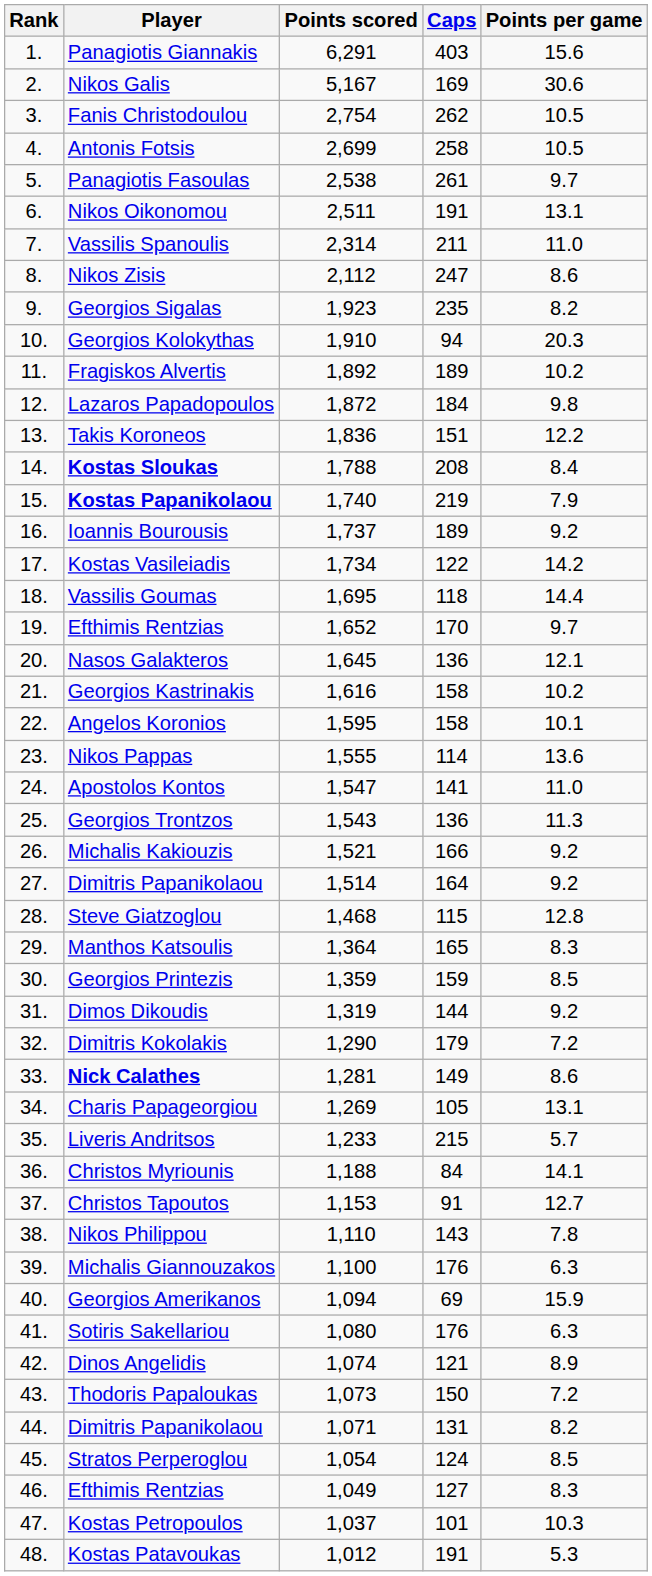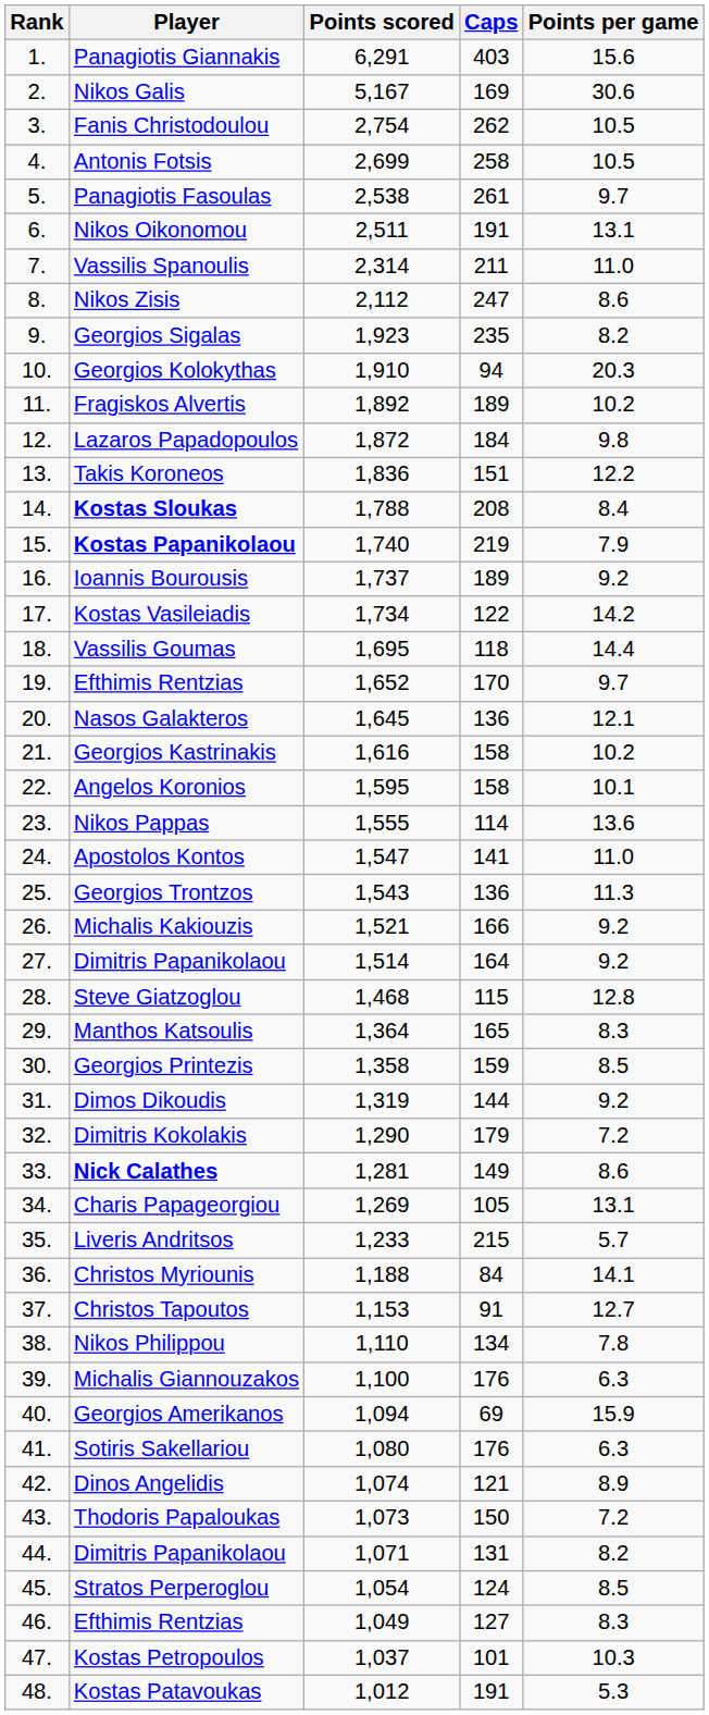Georgios Printezis | Points scored: 1,359 -> 1,358
Nikos Philippou | Caps: 143 -> 134
